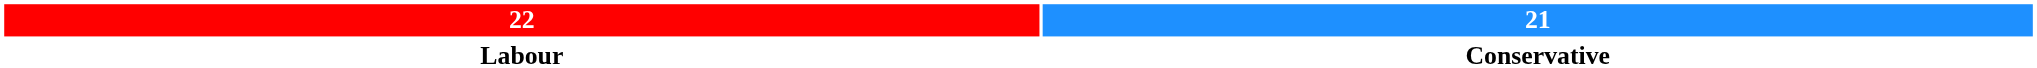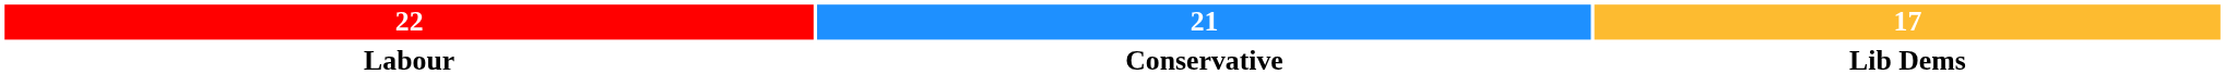+ column: 17 | Lib Dems
